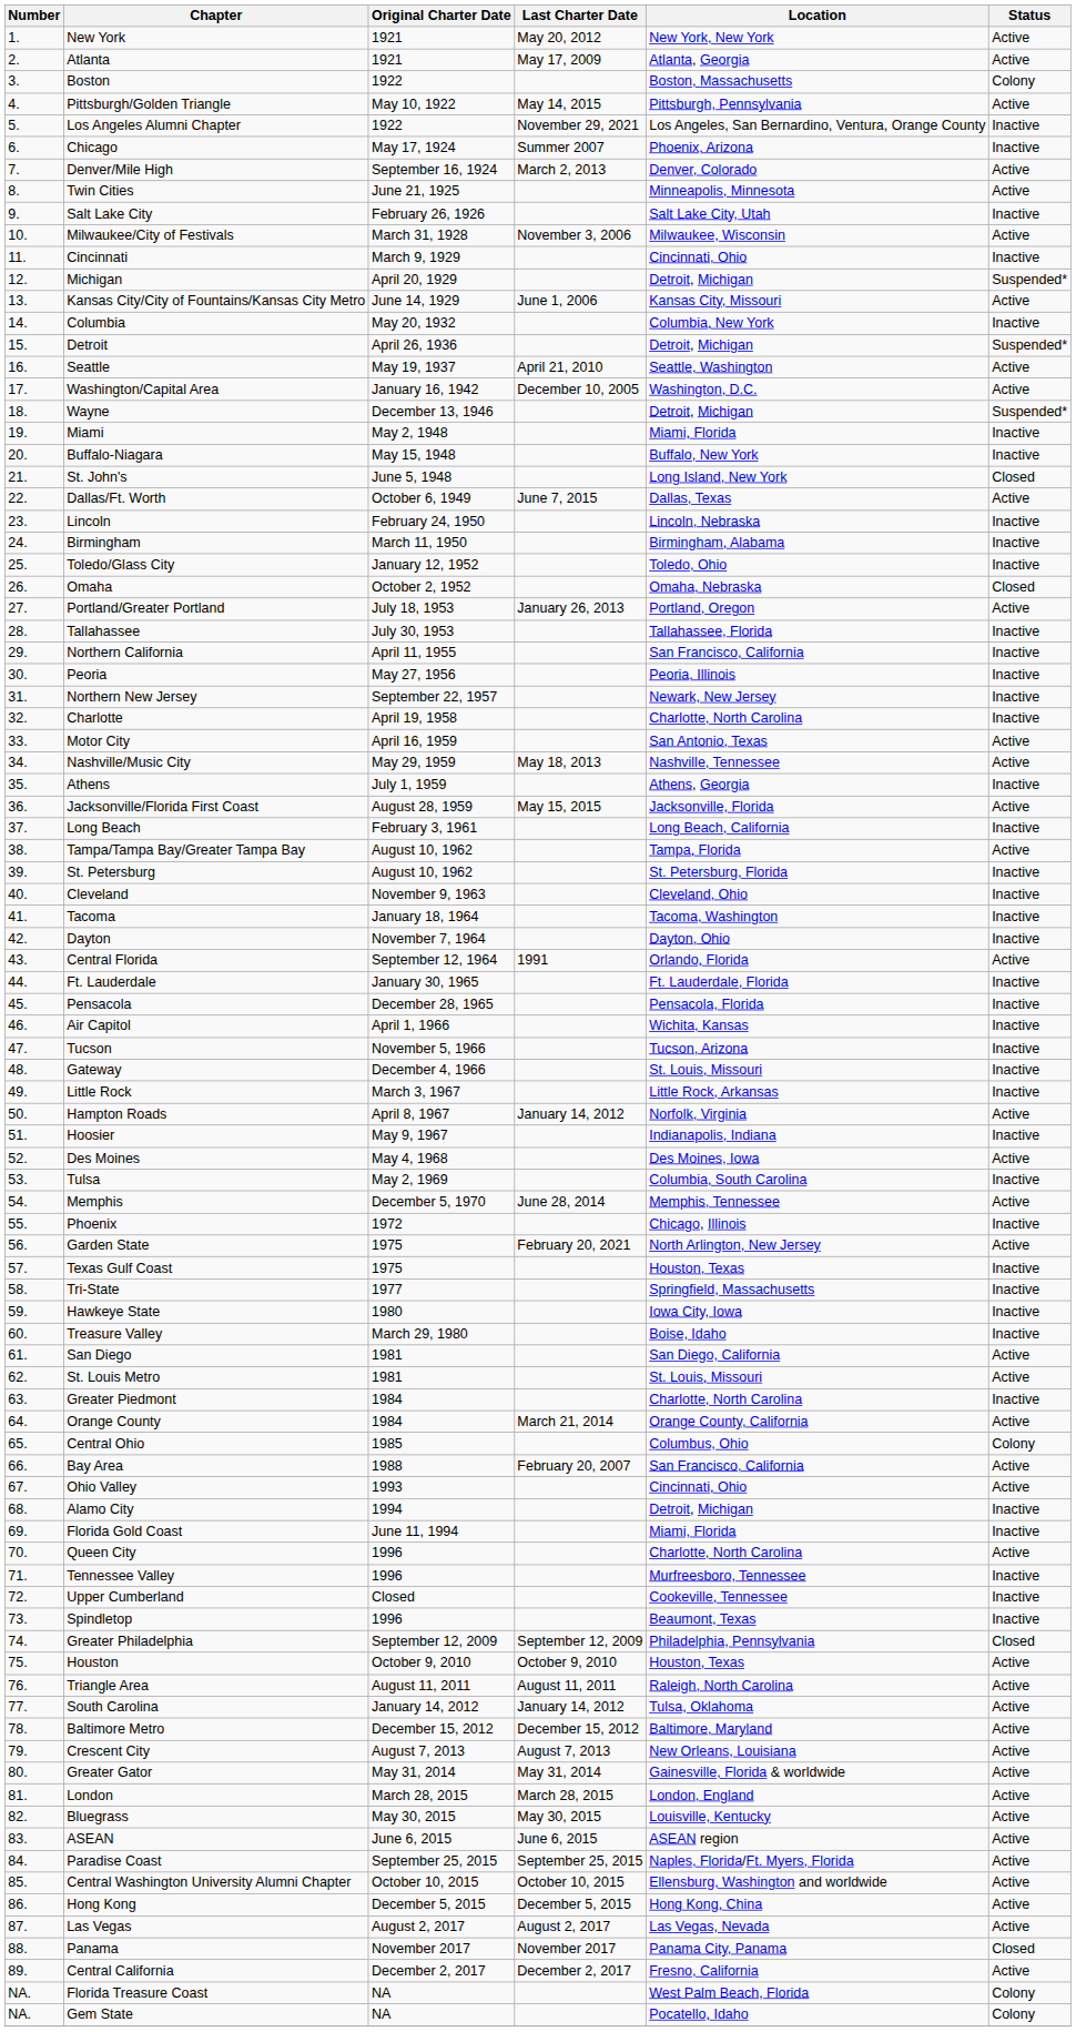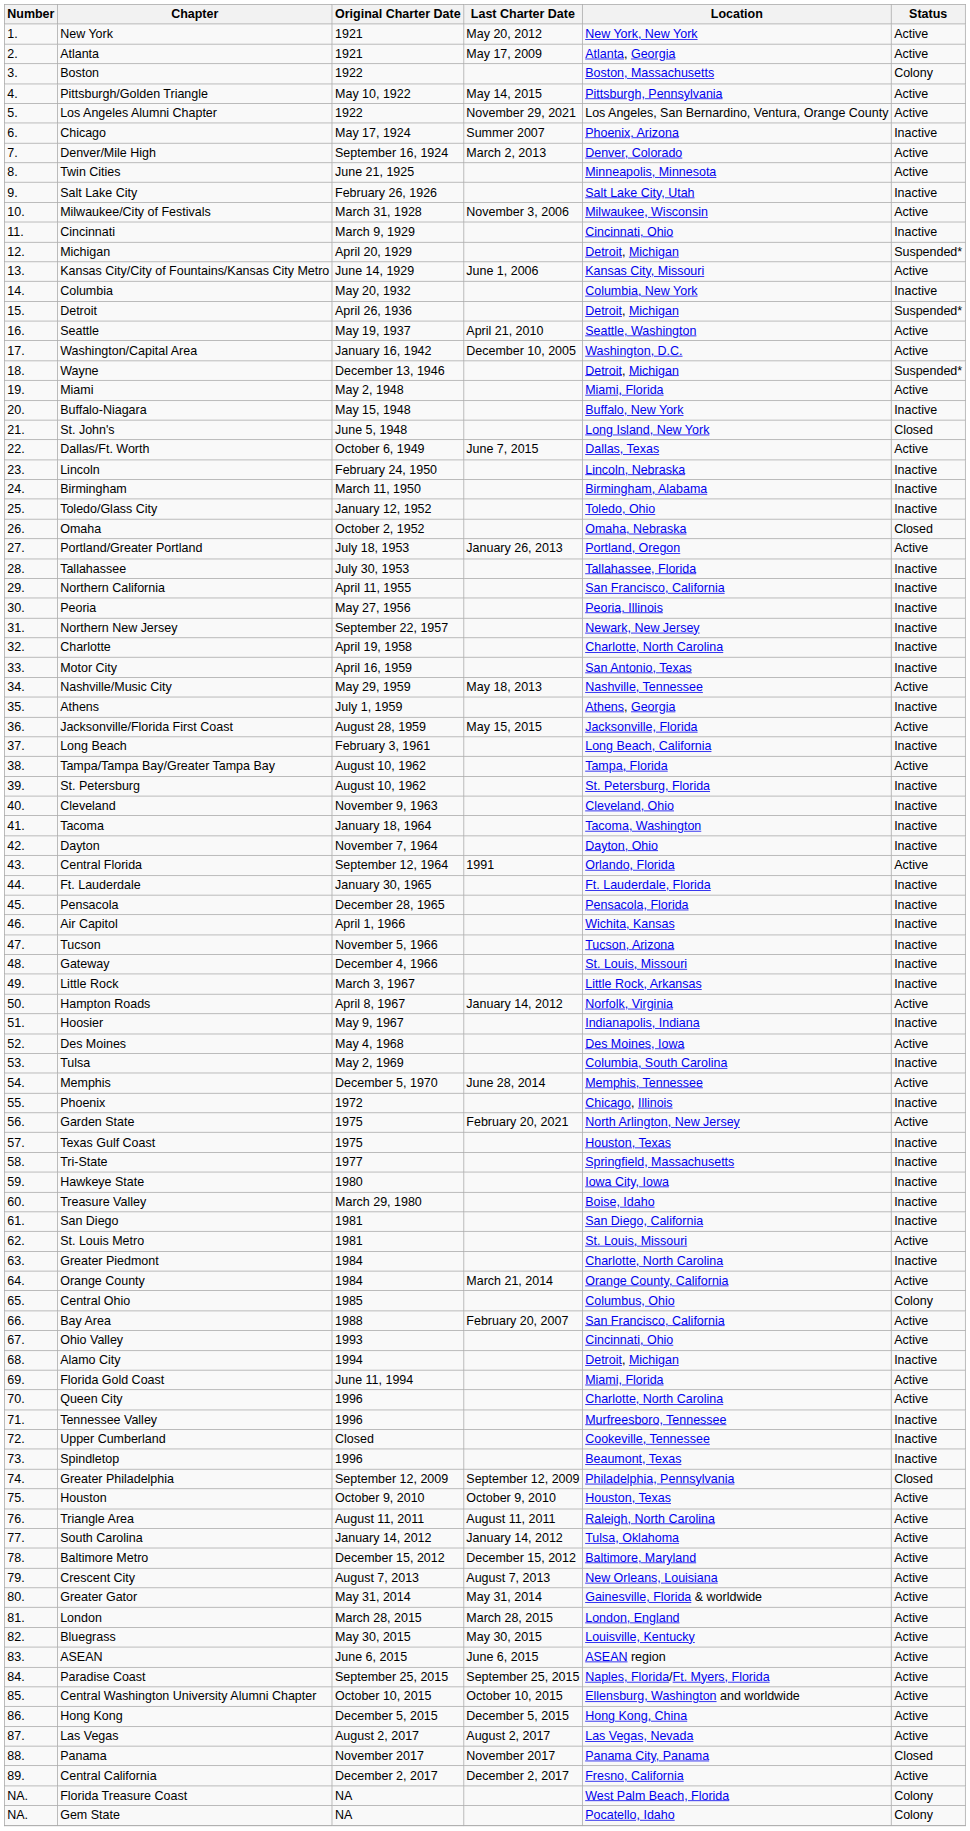Los Angeles Alumni Chapter | Status: Inactive -> Active
Miami | Status: Inactive -> Active
Motor City | Status: Active -> Inactive
San Diego | Status: Active -> Inactive
Florida Gold Coast | Status: Inactive -> Active
